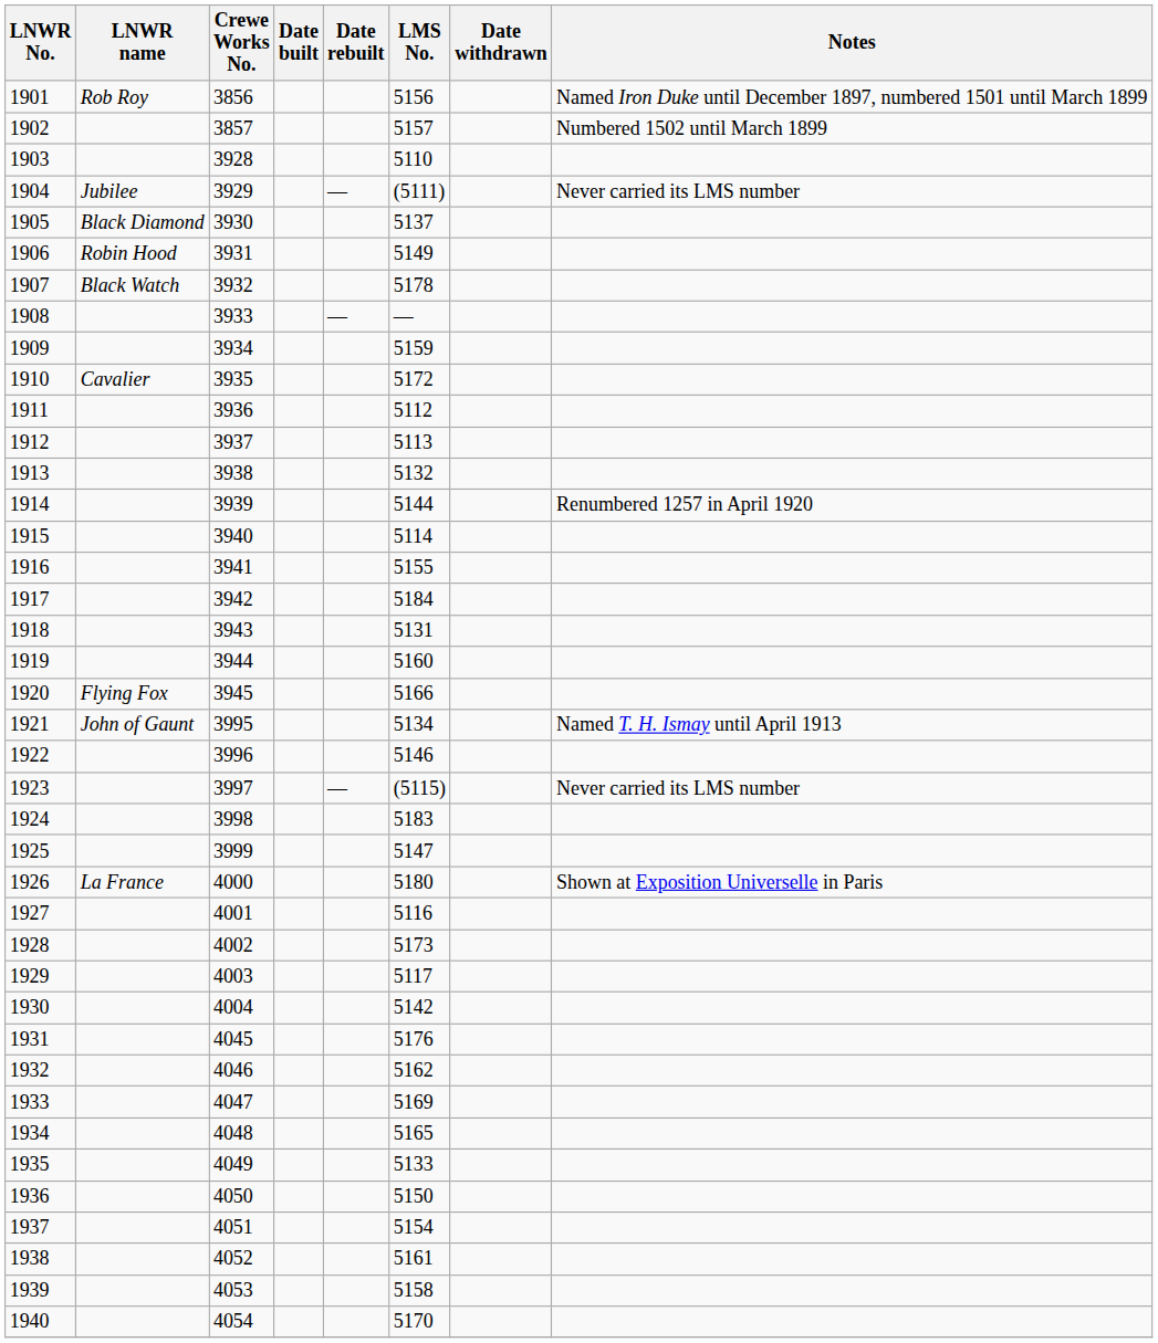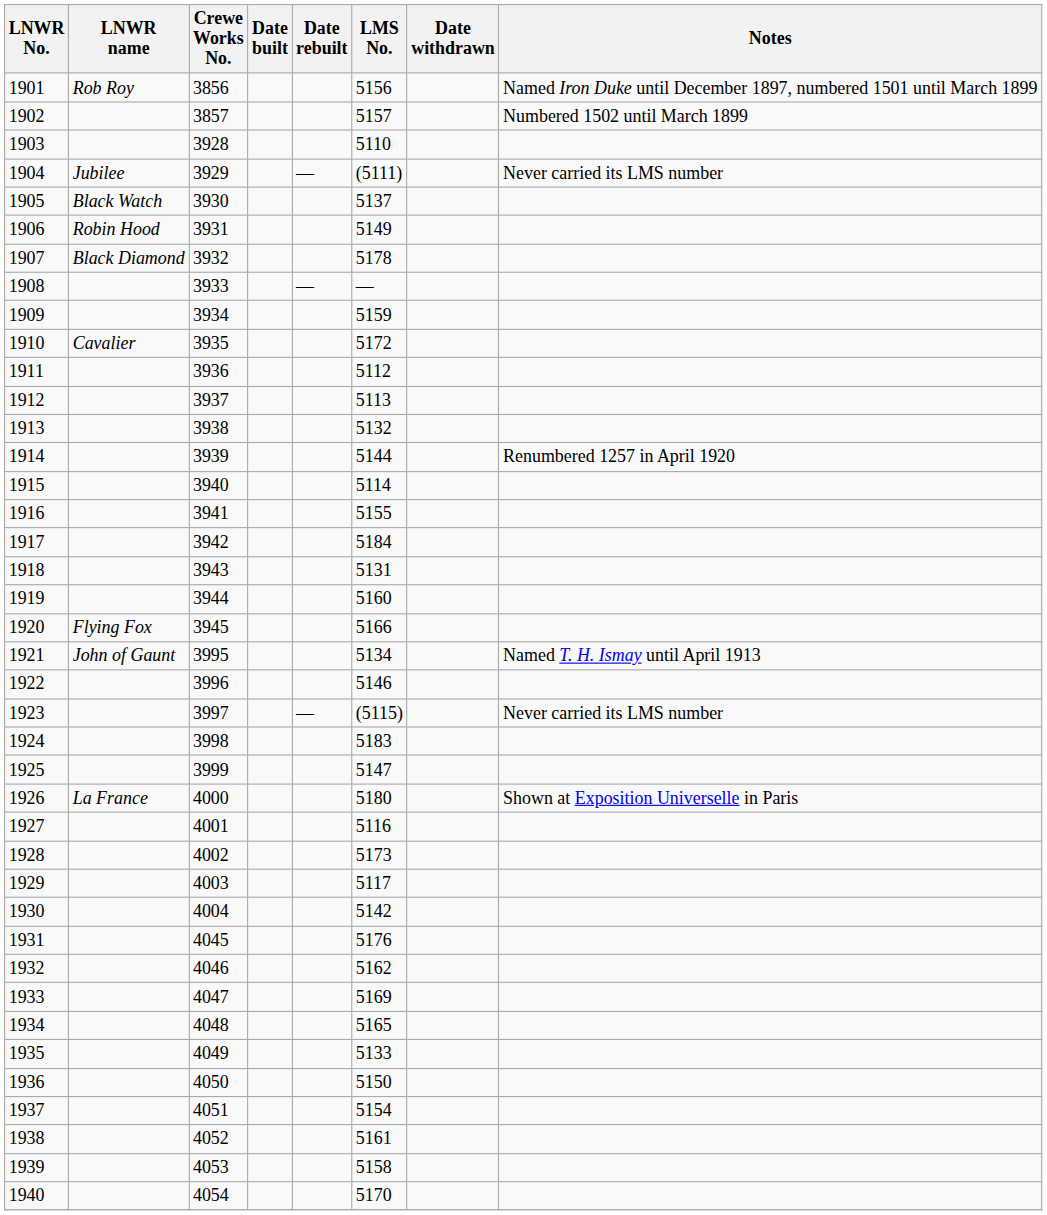1905 | LNWR name: Black Diamond -> Black Watch
1907 | LNWR name: Black Watch -> Black Diamond
